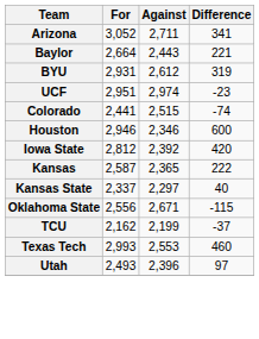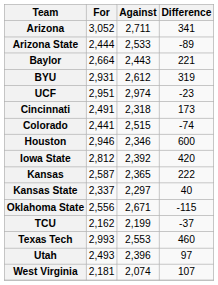+ row: Arizona State | 2,444 | 2,533 | -89
+ row: Cincinnati | 2,491 | 2,318 | 173
+ row: West Virginia | 2,181 | 2,074 | 107
